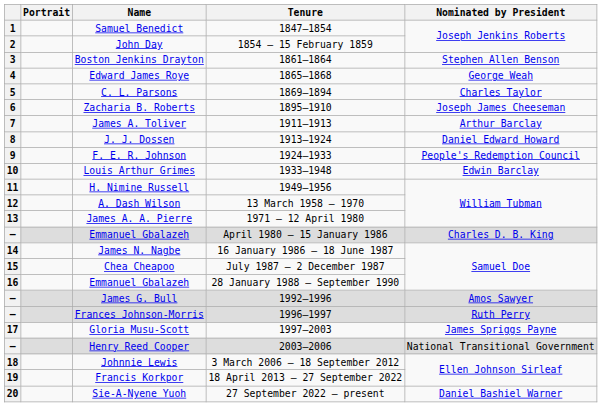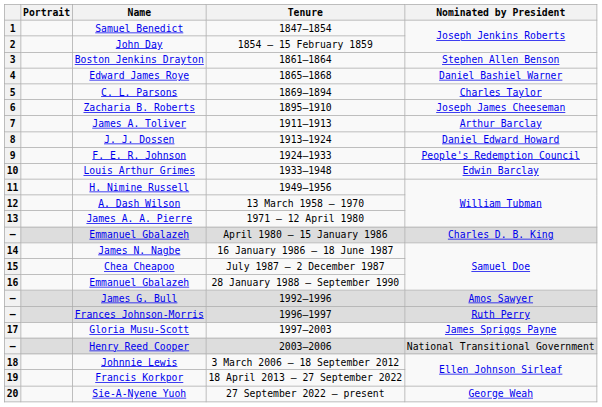Edward James Roye | Nominated by President: George Weah -> Daniel Bashiel Warner
Sie-A-Nyene Yuoh | Nominated by President: Daniel Bashiel Warner -> George Weah
